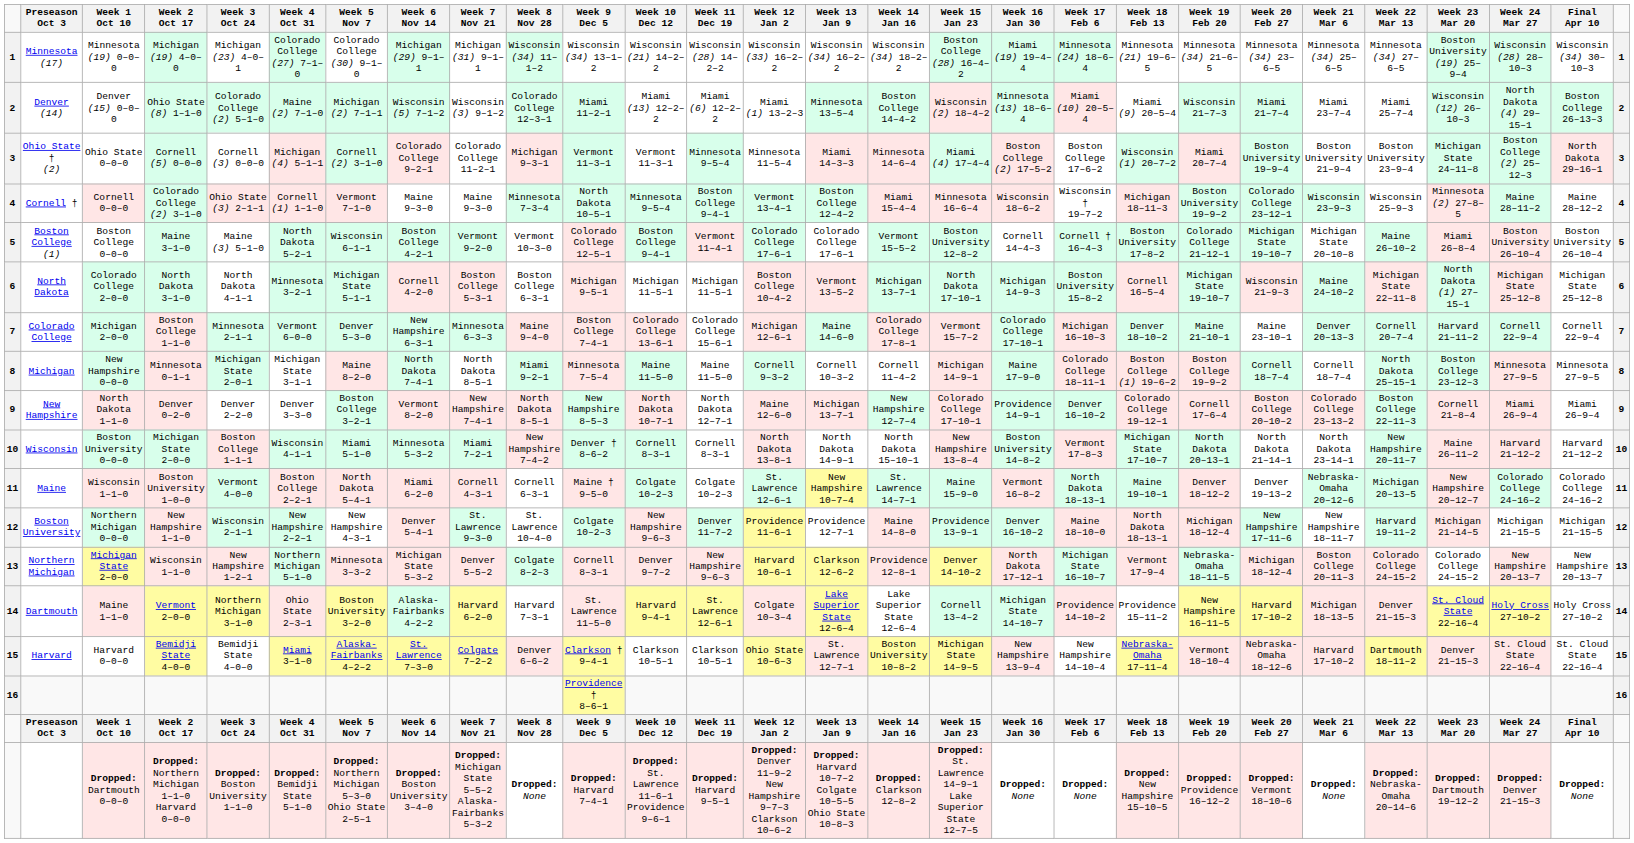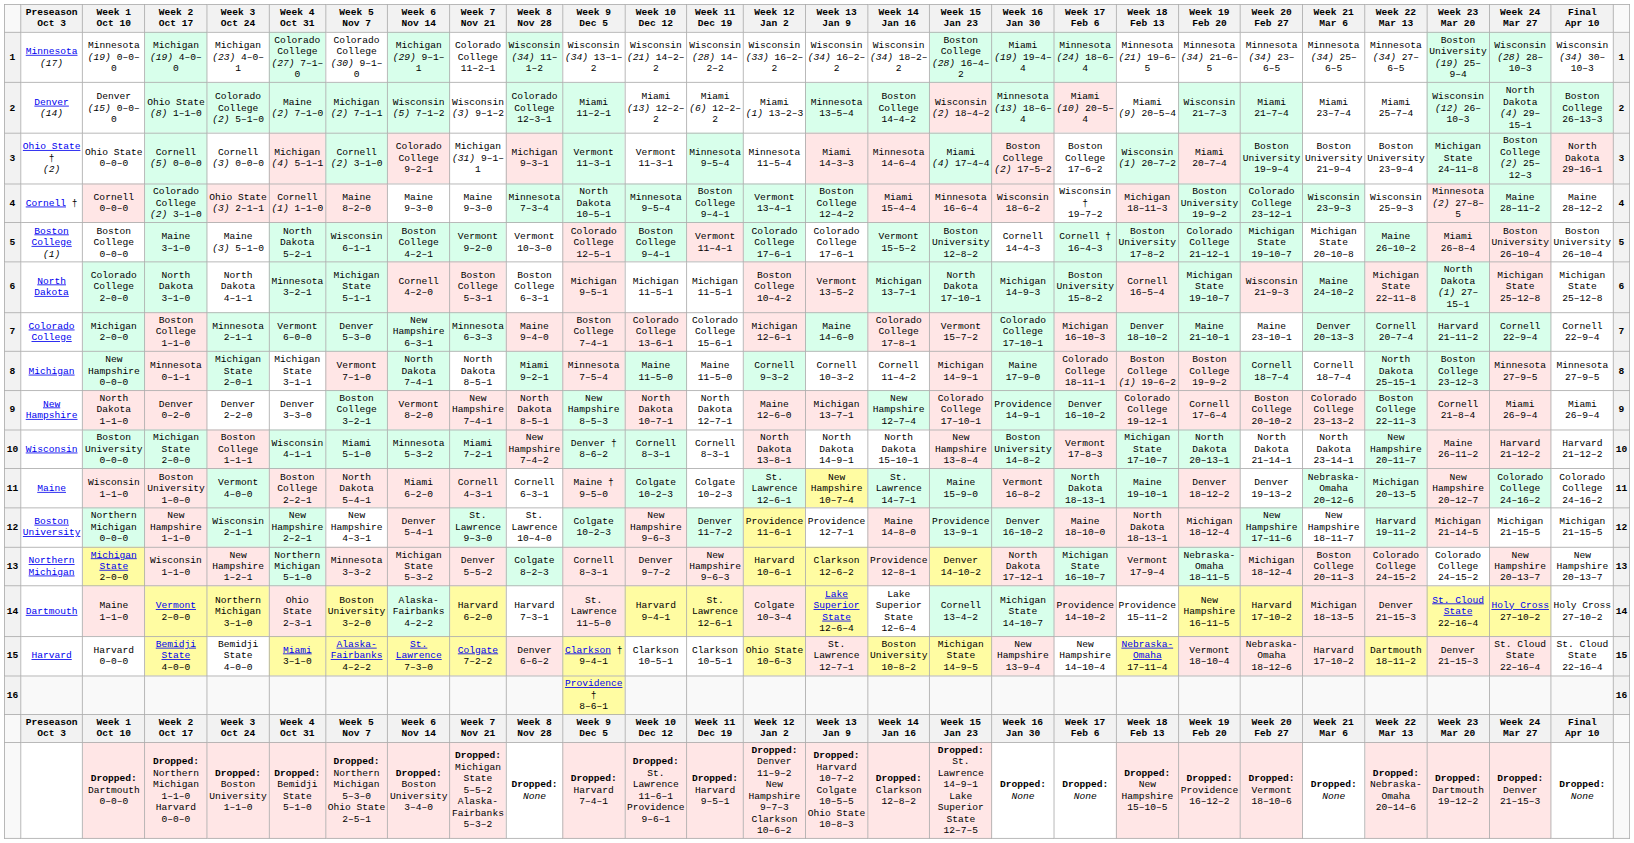Minnesota (19) 0–0–0 | Week 7 Nov 21: Michigan (31) 9–1–1 -> Colorado College 11–2–1
Ohio State 0–0–0 | Week 7 Nov 21: Colorado College 11–2–1 -> Michigan (31) 9–1–1
Cornell 0–0–0 | Week 5 Nov 7: Vermont 7–1–0 -> Maine 8–2–0
New Hampshire 0–0–0 | Week 5 Nov 7: Maine 8–2–0 -> Vermont 7–1–0
